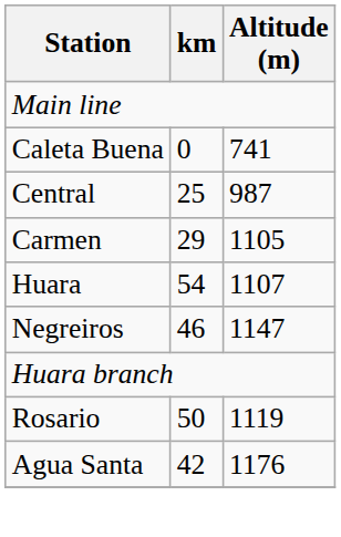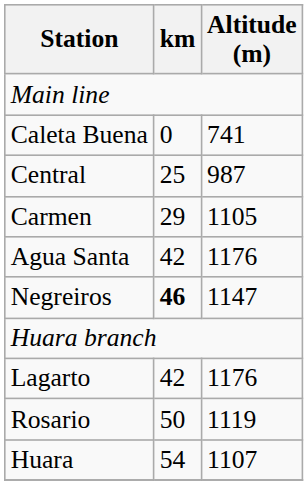rows swapped: Agua Santa <-> Huara
Negreiros | km: normal -> bold
+ row: Lagarto | 42 | 1176
